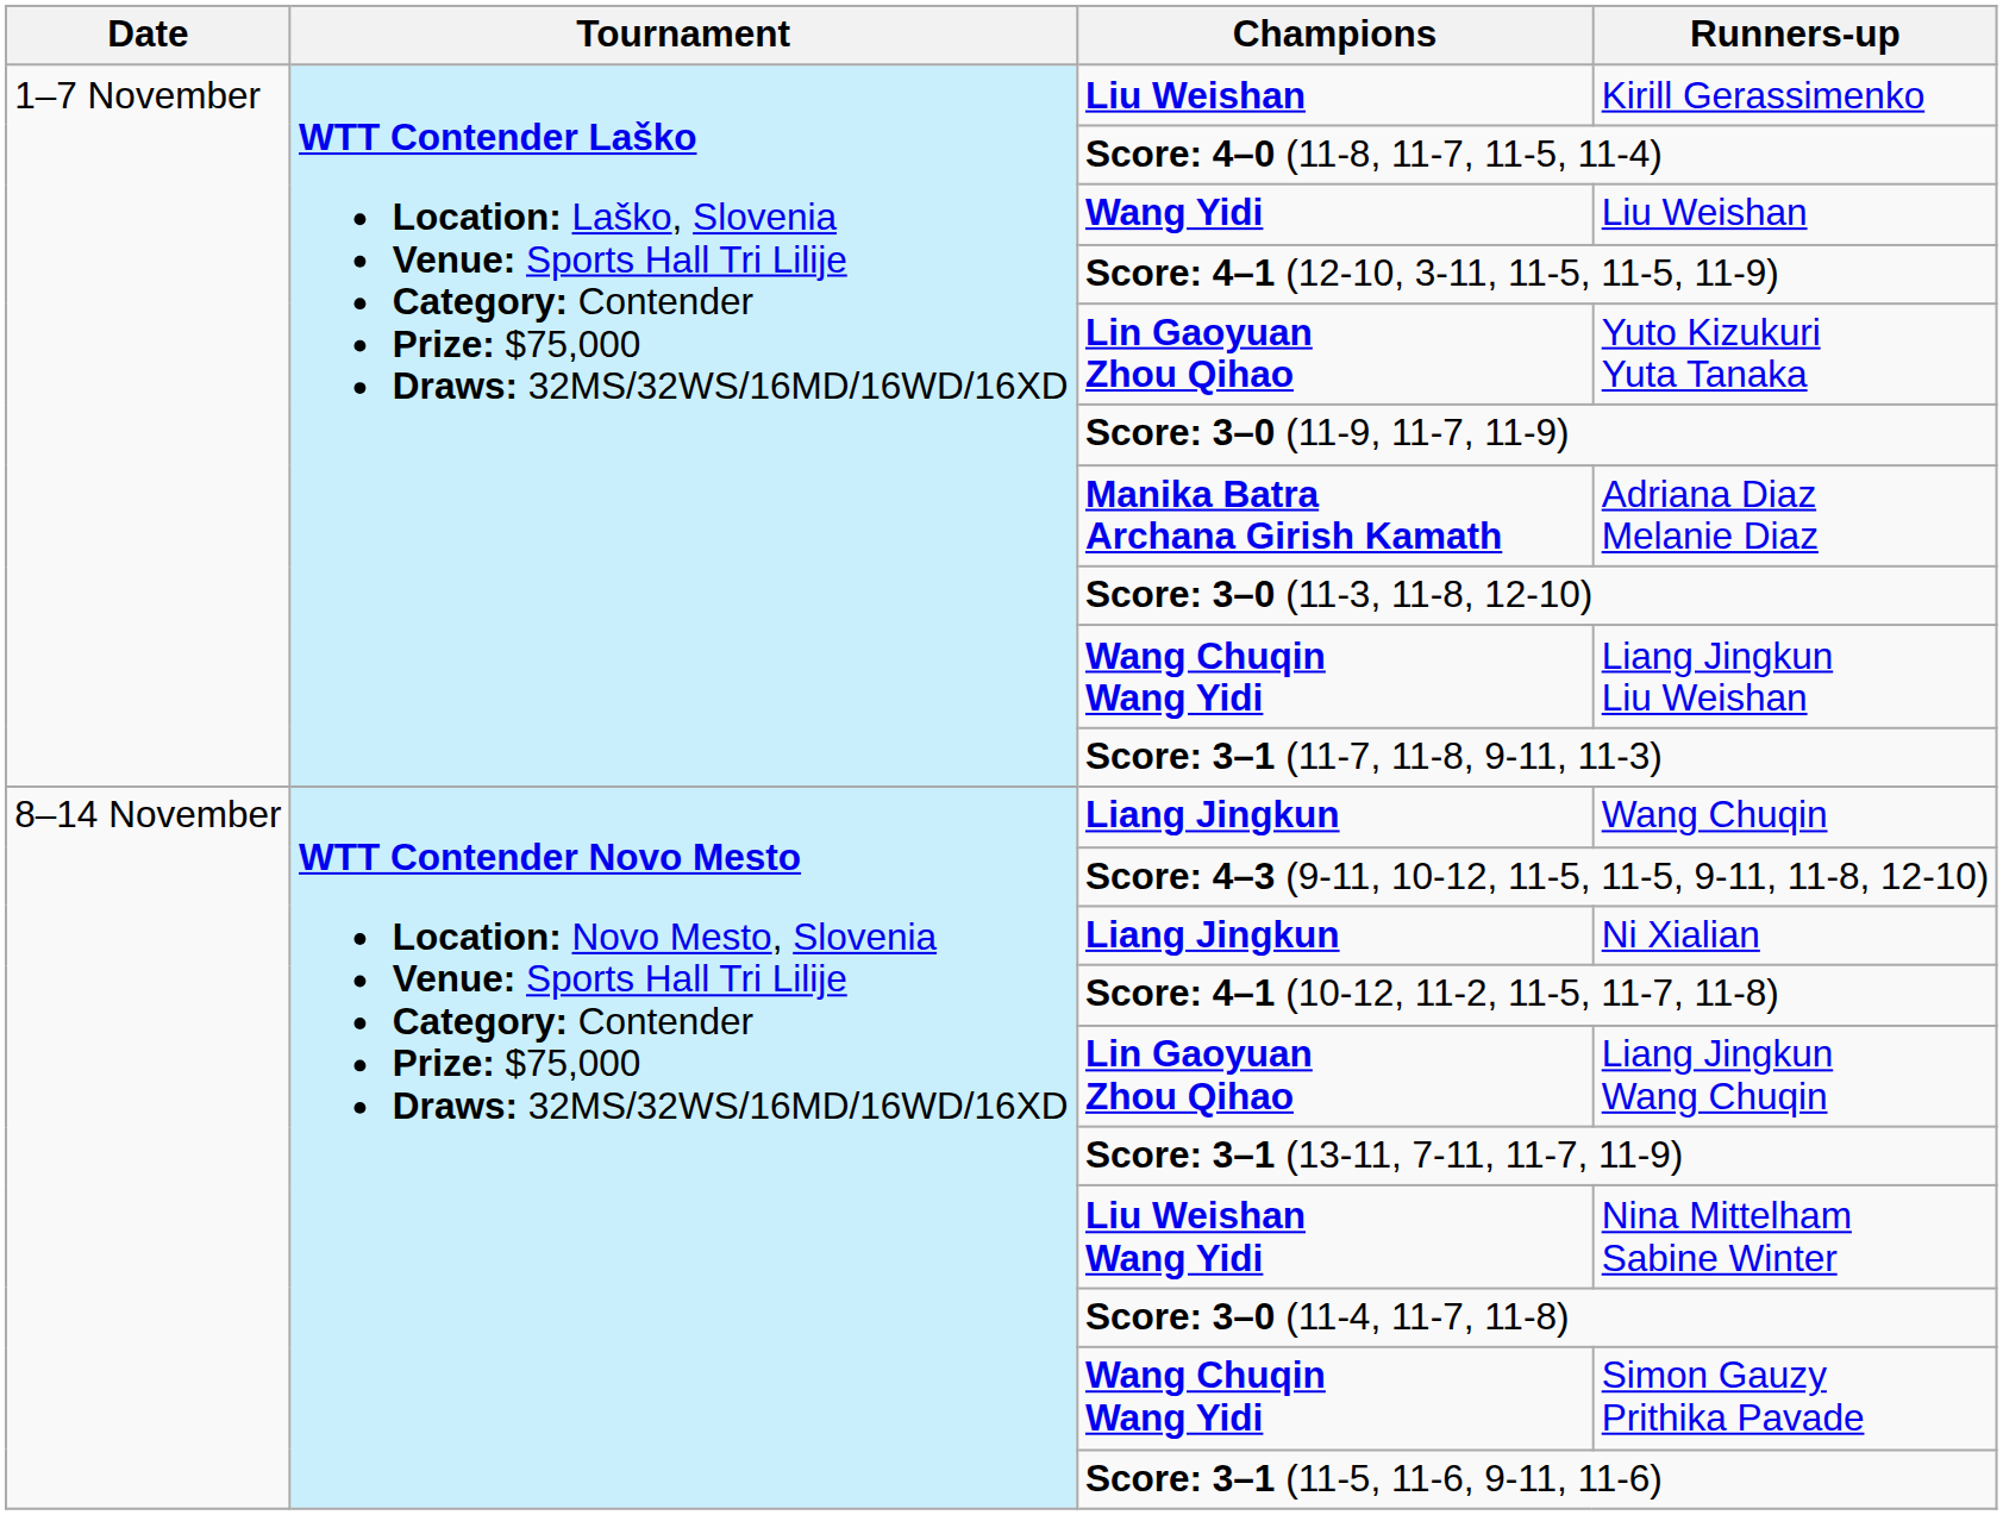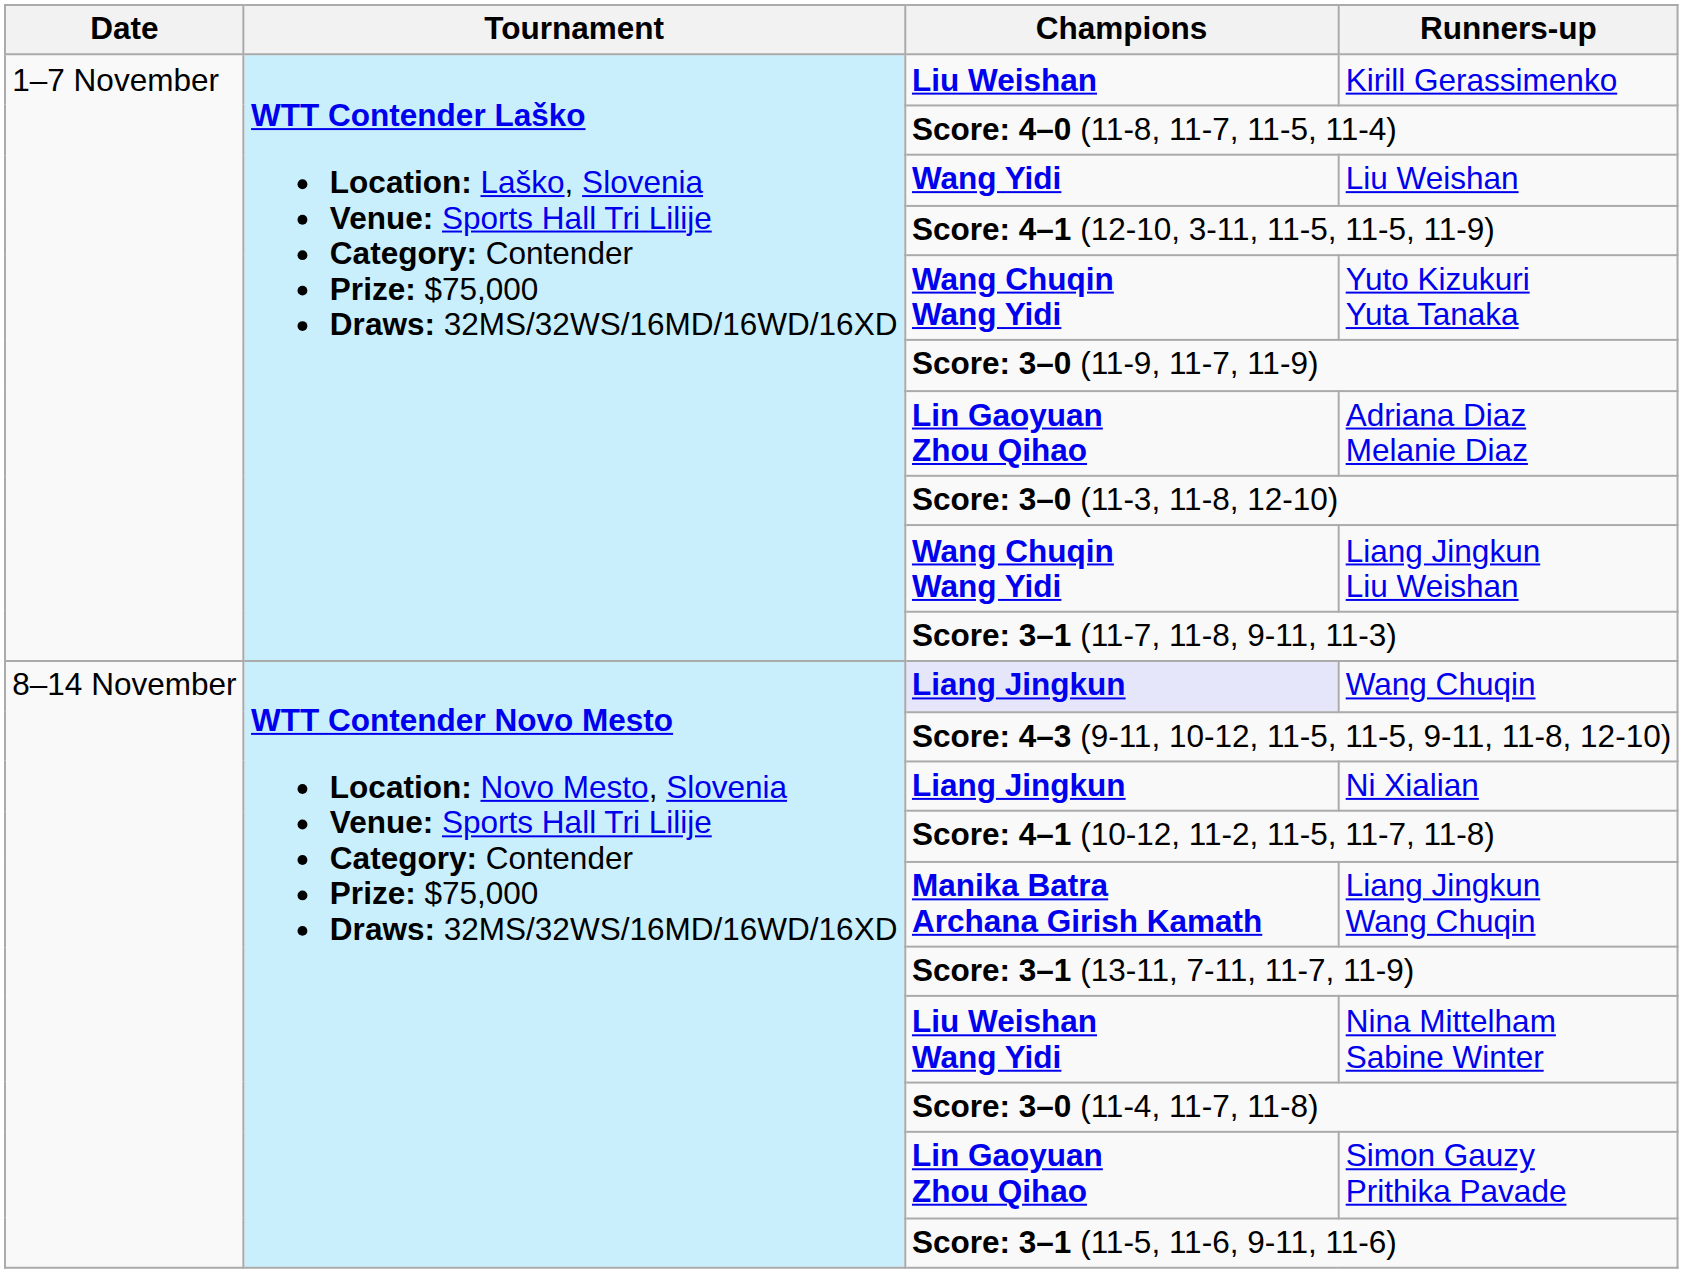Yuto Kizukuri Yuta Tanaka | Champions: Lin Gaoyuan Zhou Qihao -> Wang Chuqin Wang Yidi
Adriana Diaz Melanie Diaz | Champions: Manika Batra Archana Girish Kamath -> Lin Gaoyuan Zhou Qihao
Wang Chuqin | Champions: no background -> lavender background
Liang Jingkun Wang Chuqin | Champions: Lin Gaoyuan Zhou Qihao -> Manika Batra Archana Girish Kamath
Simon Gauzy Prithika Pavade | Champions: Wang Chuqin Wang Yidi -> Lin Gaoyuan Zhou Qihao
